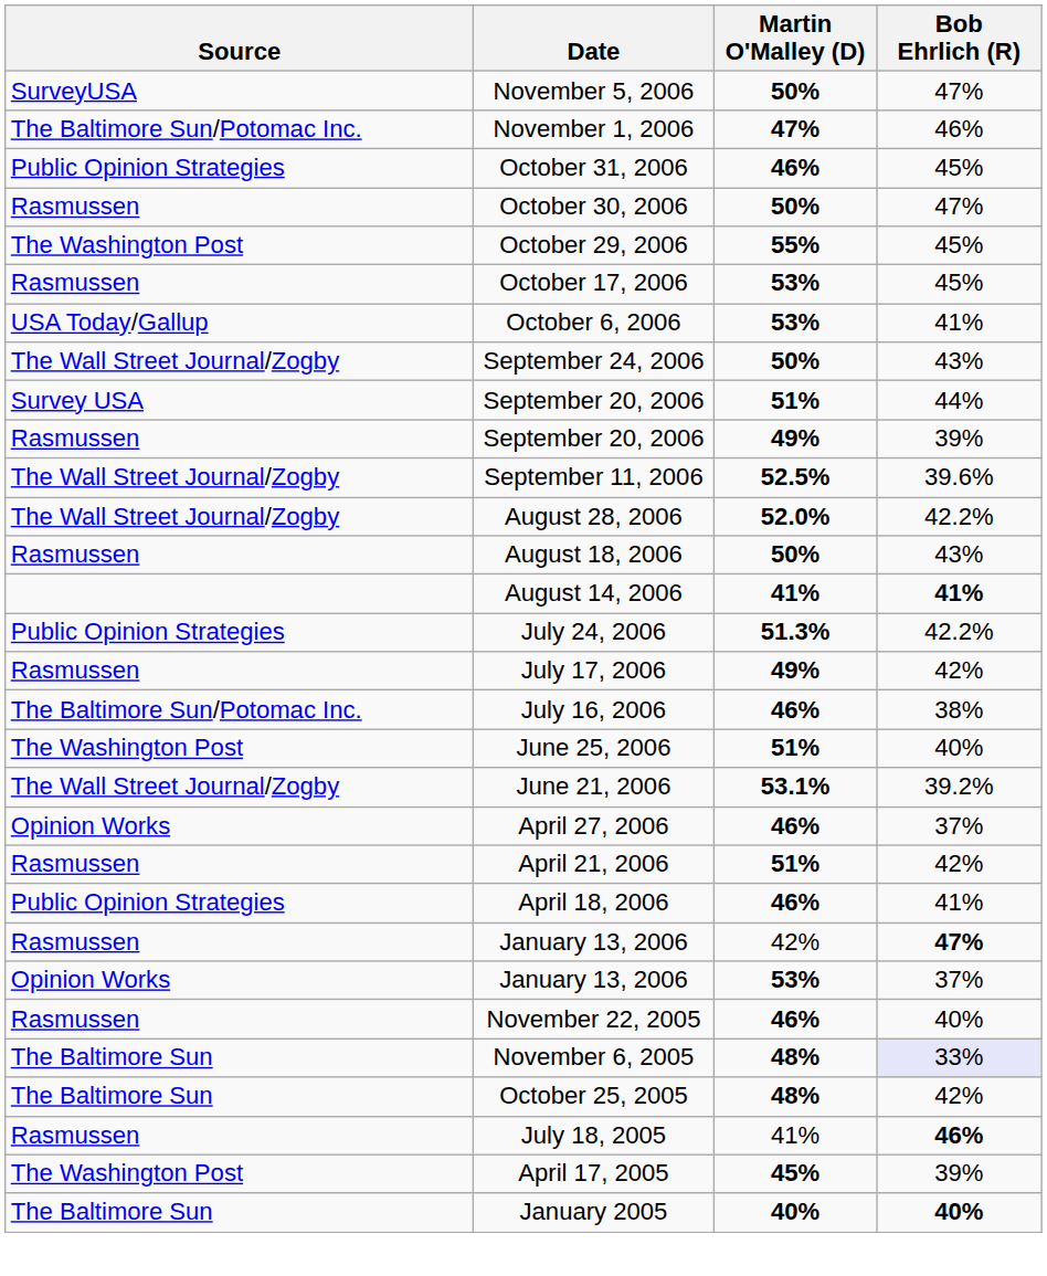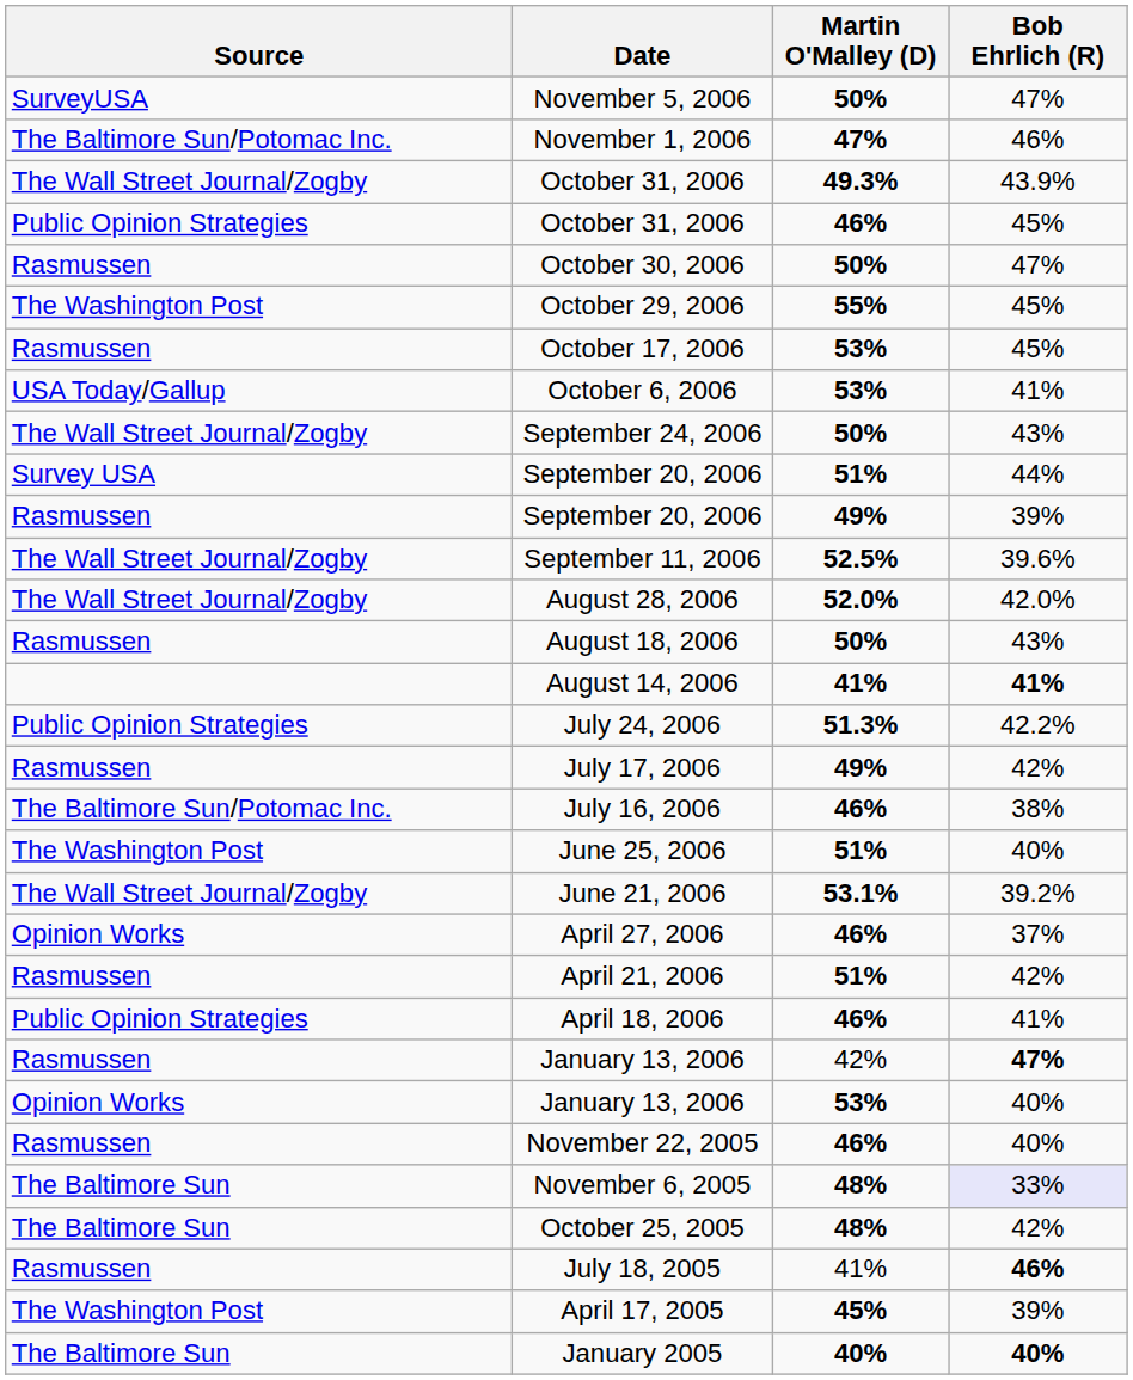+ row: The Wall Street Journal/Zogby | October 31, 2006 | 49.3% | 43.9%
August 28, 2006 | Bob Ehrlich (R): 42.2% -> 42.0%
January 13, 2006 / 53% | Bob Ehrlich (R): 37% -> 40%
